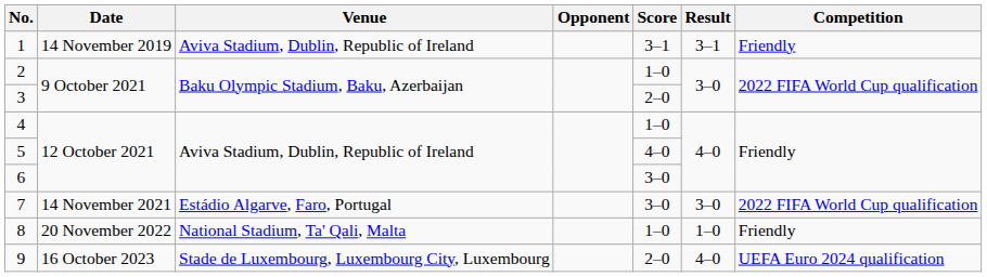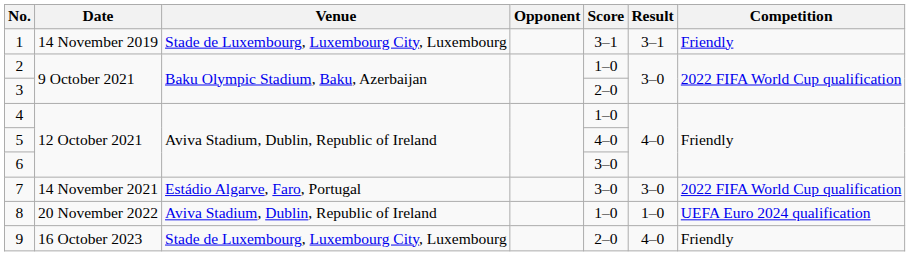1 | Venue: Aviva Stadium, Dublin, Republic of Ireland -> Stade de Luxembourg, Luxembourg City, Luxembourg
8 | Venue: National Stadium, Ta' Qali, Malta -> Aviva Stadium, Dublin, Republic of Ireland
8 | Competition: Friendly -> UEFA Euro 2024 qualification
9 | Competition: UEFA Euro 2024 qualification -> Friendly
